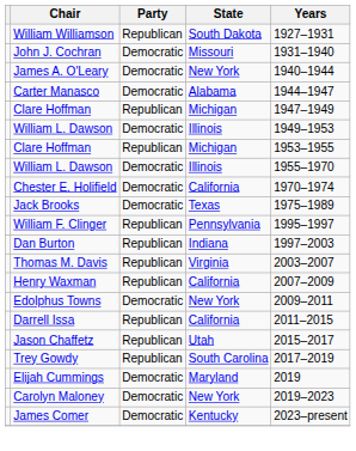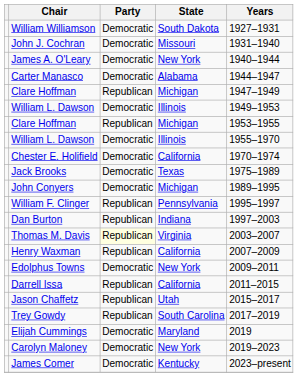William Williamson | Party: Republican -> Democratic
+ row: John Conyers | Democratic | Michigan | 1989–1995
Thomas M. Davis | Party: no background -> lightyellow background
